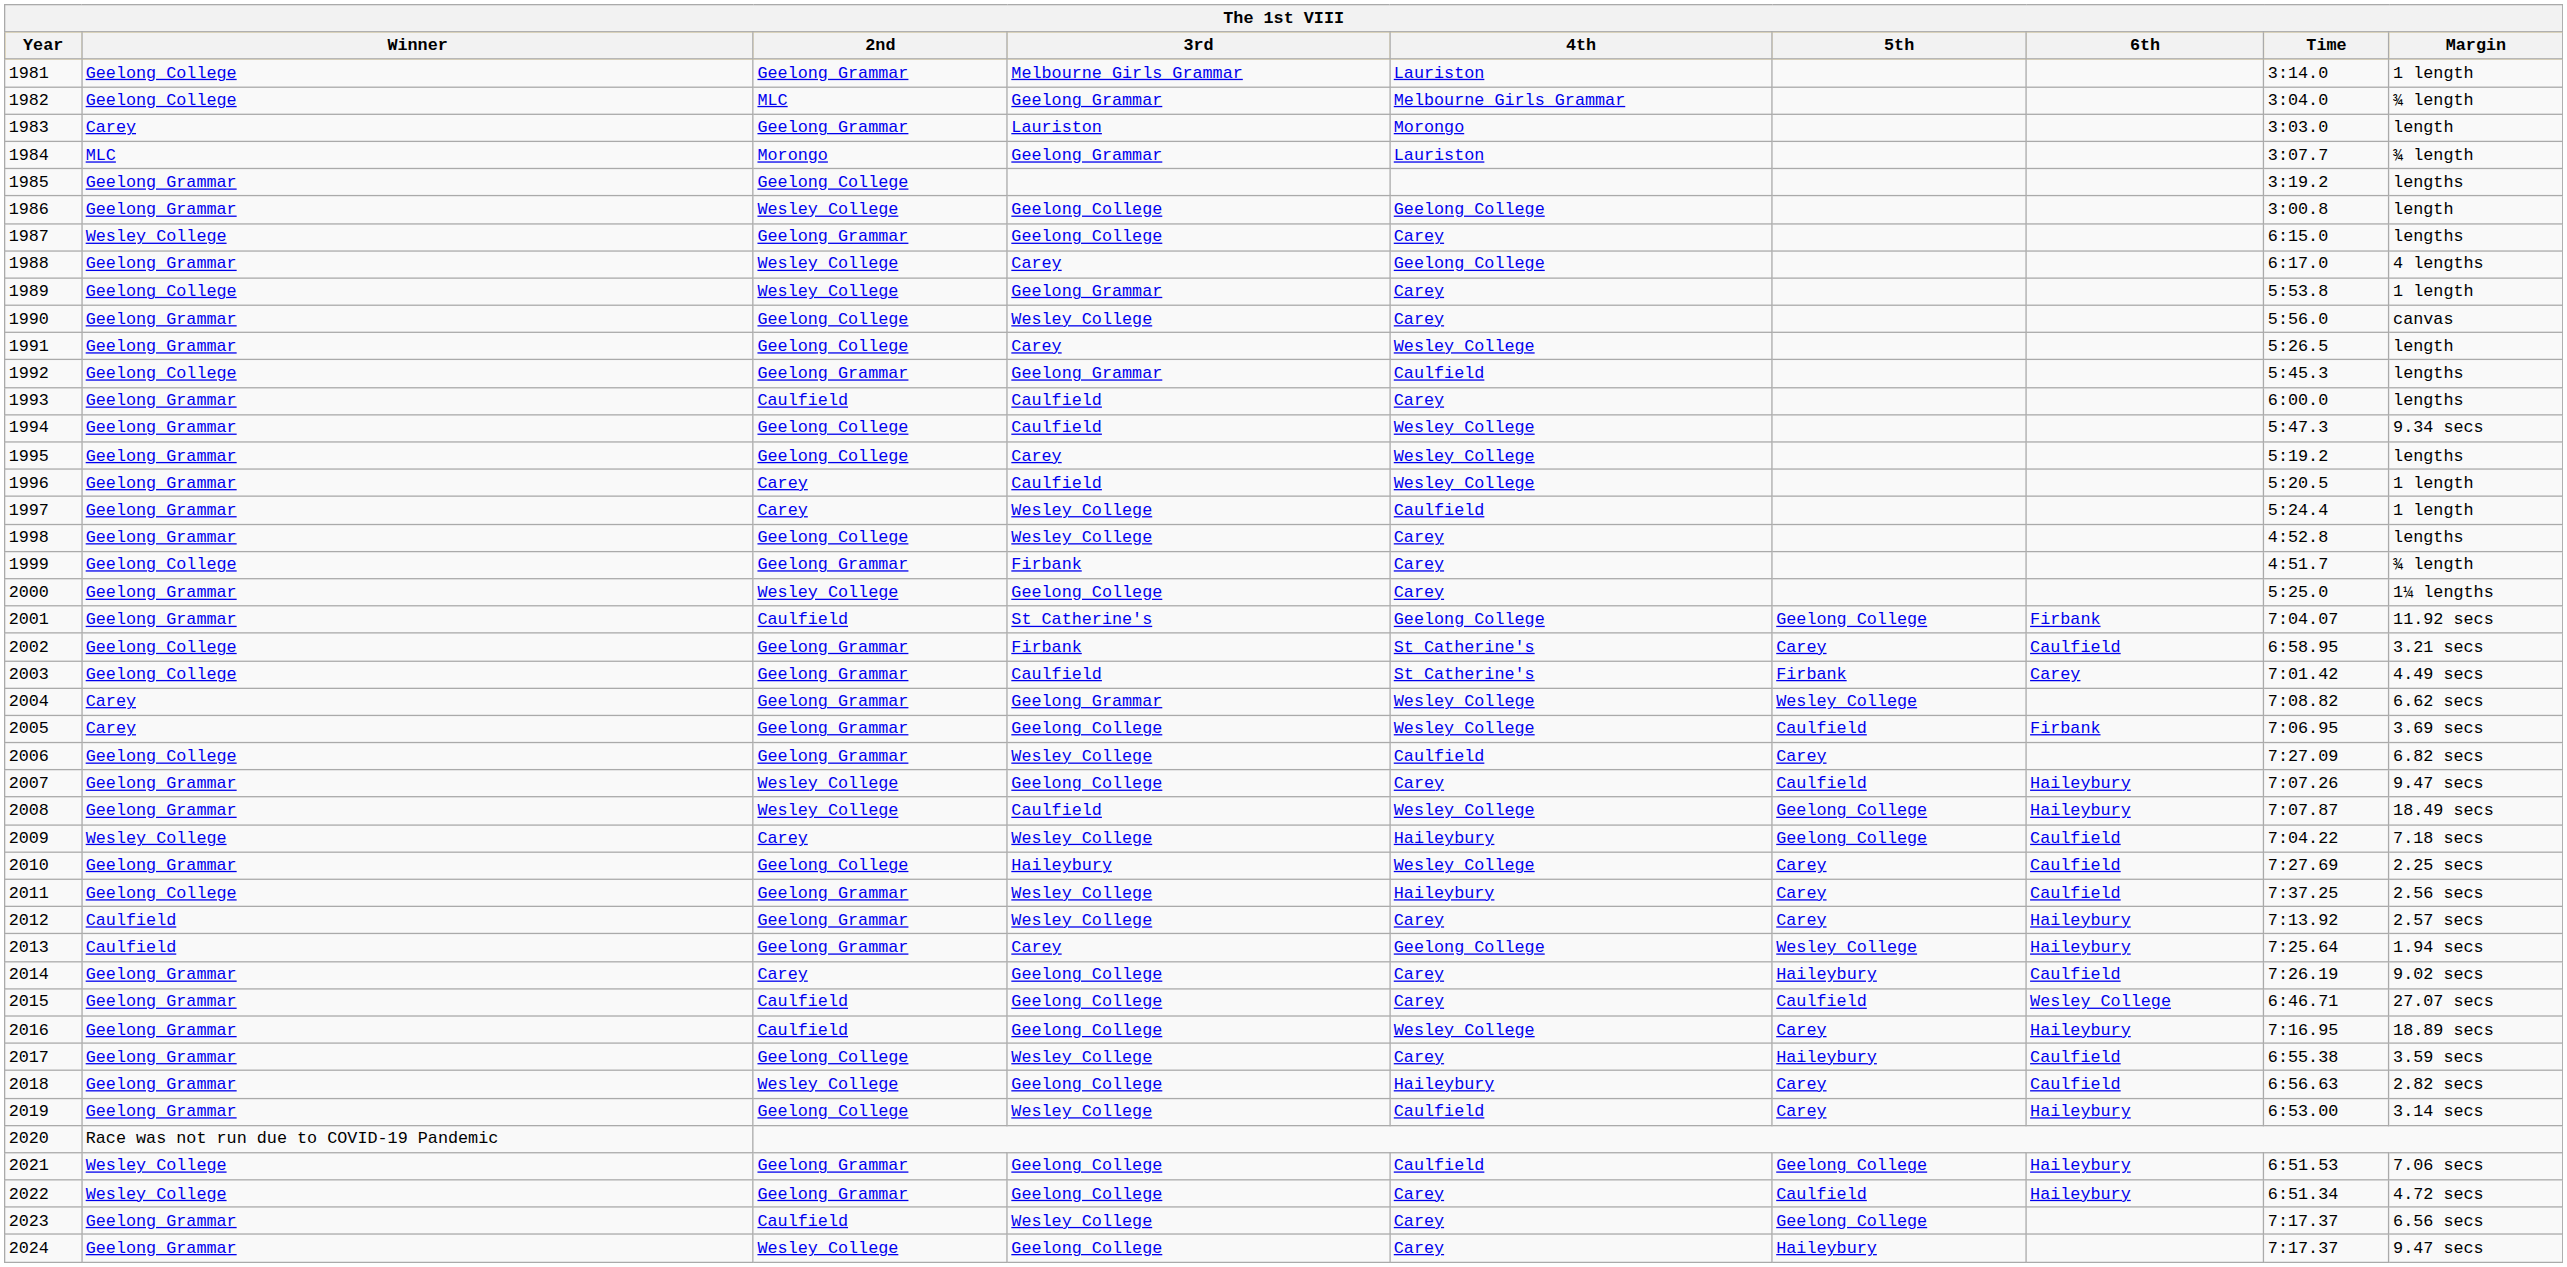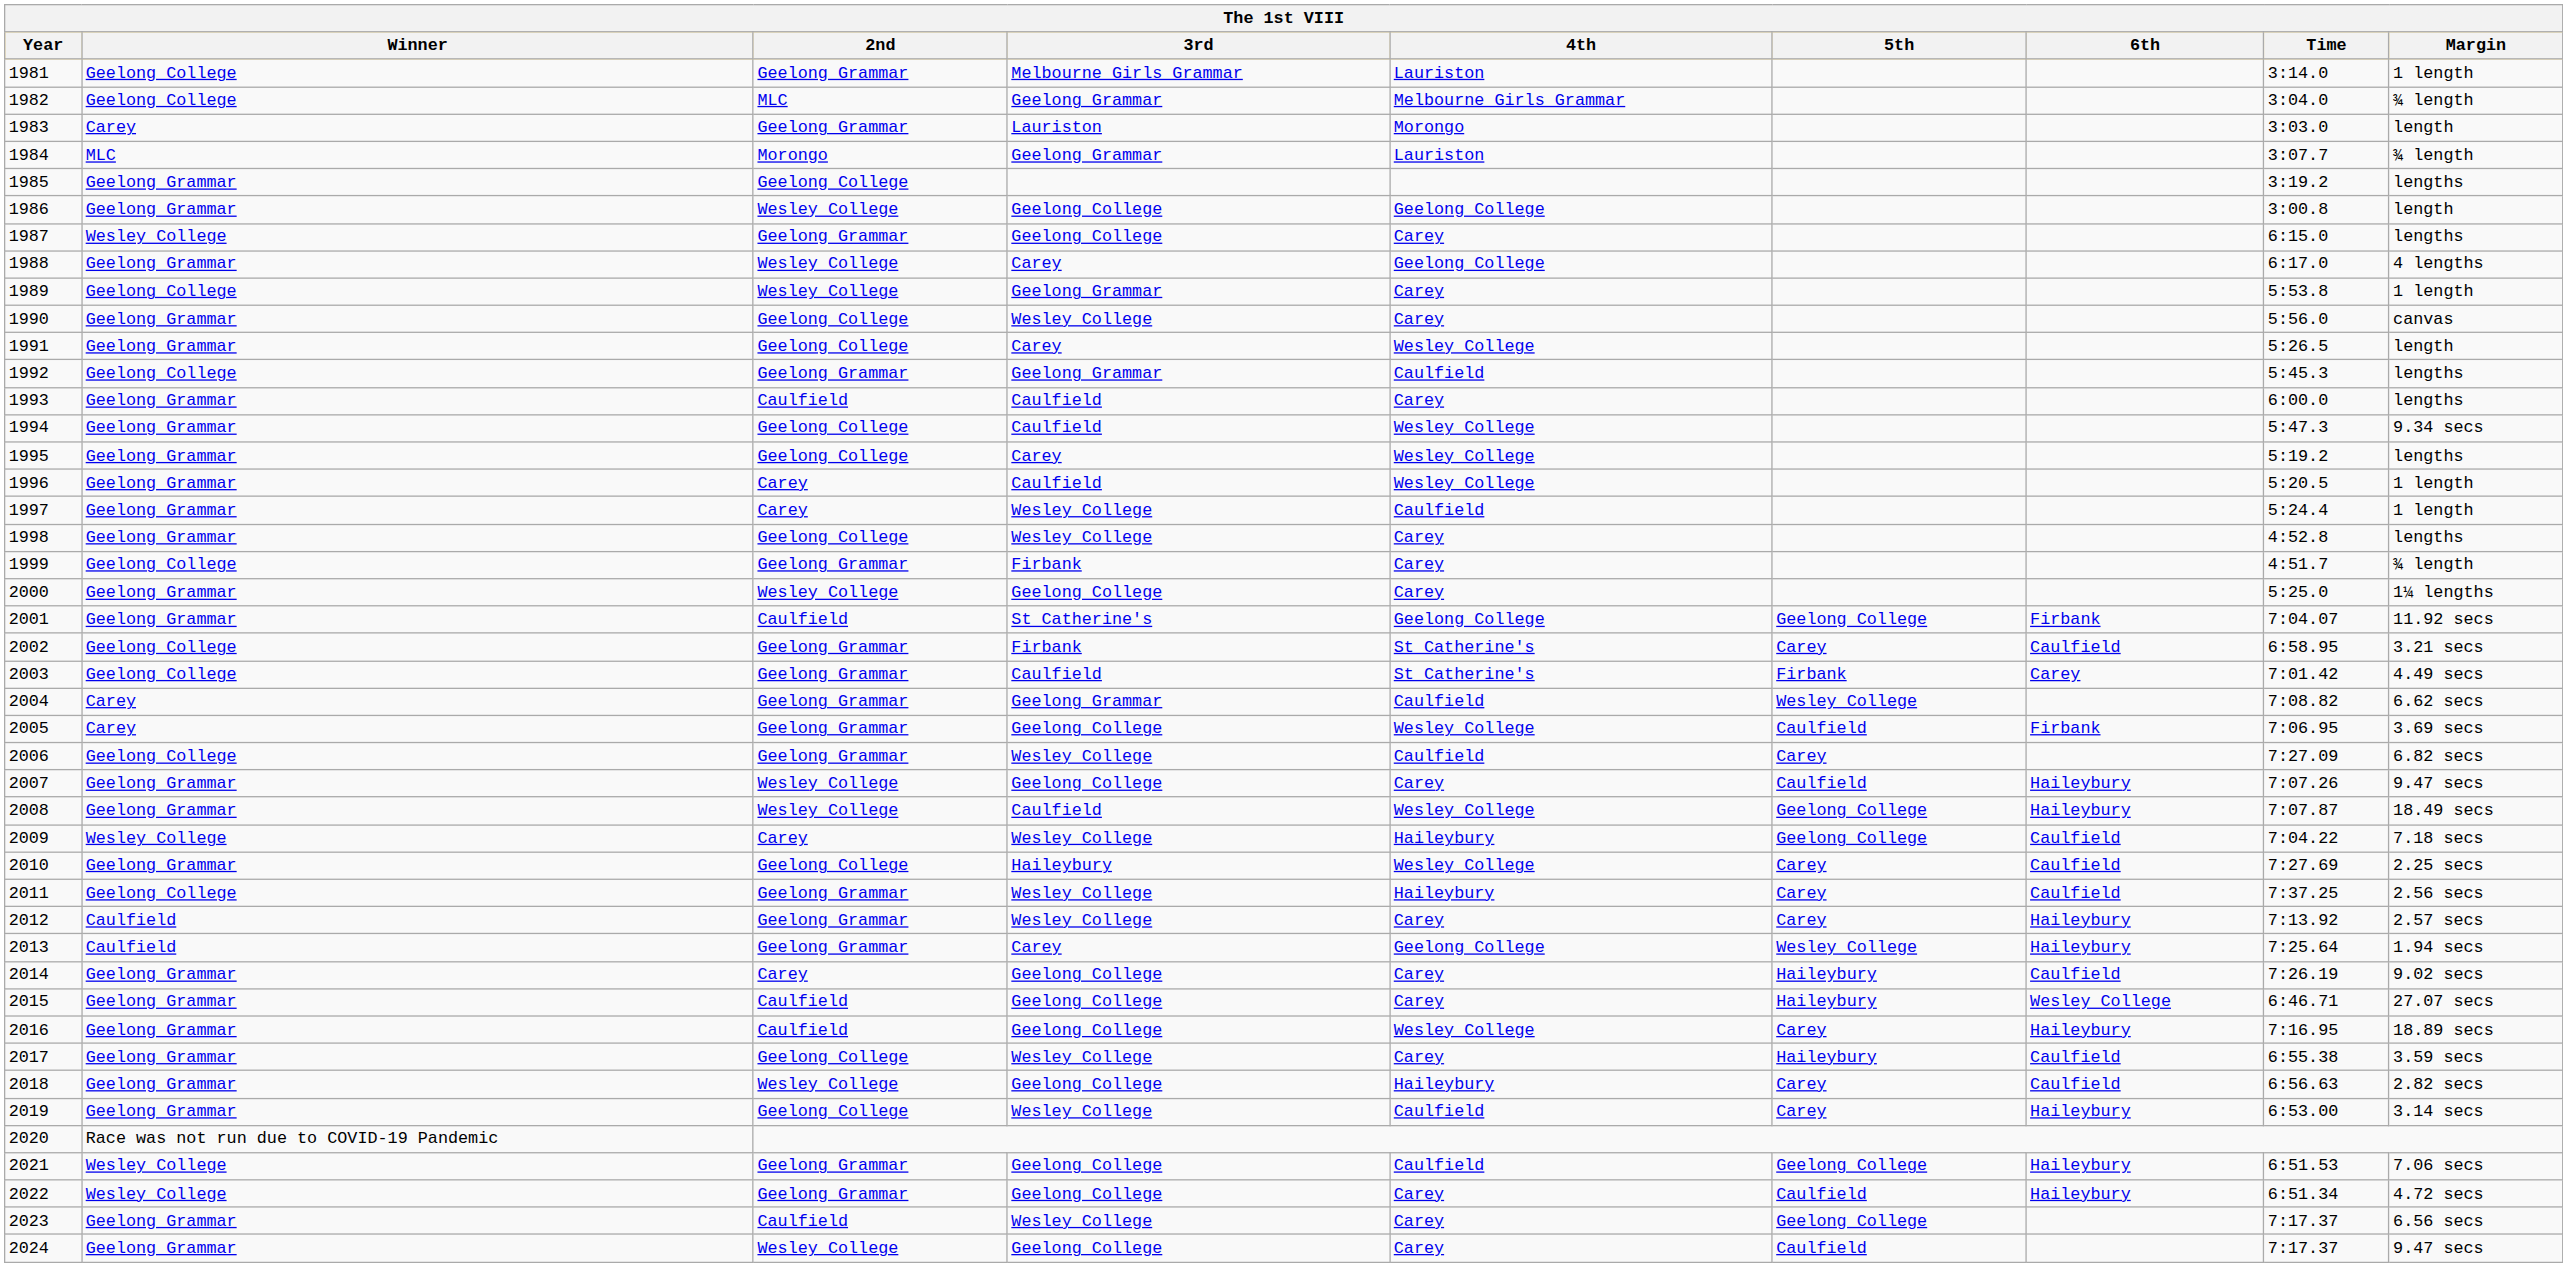2004 | 4th: Wesley College -> Caulfield
2015 | 5th: Caulfield -> Haileybury
2024 | 5th: Haileybury -> Caulfield
